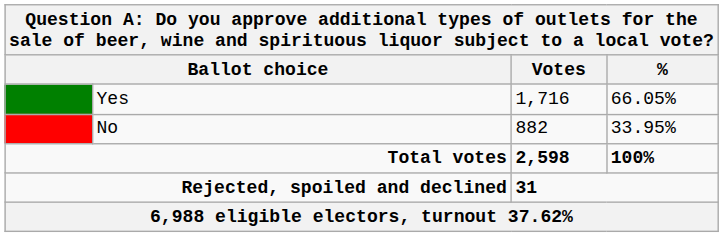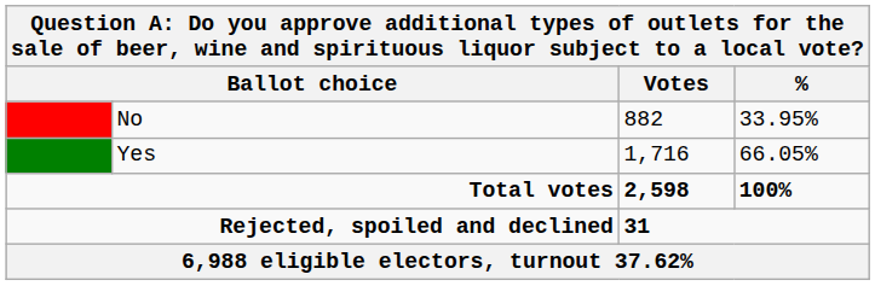rows swapped: Yes <-> No
